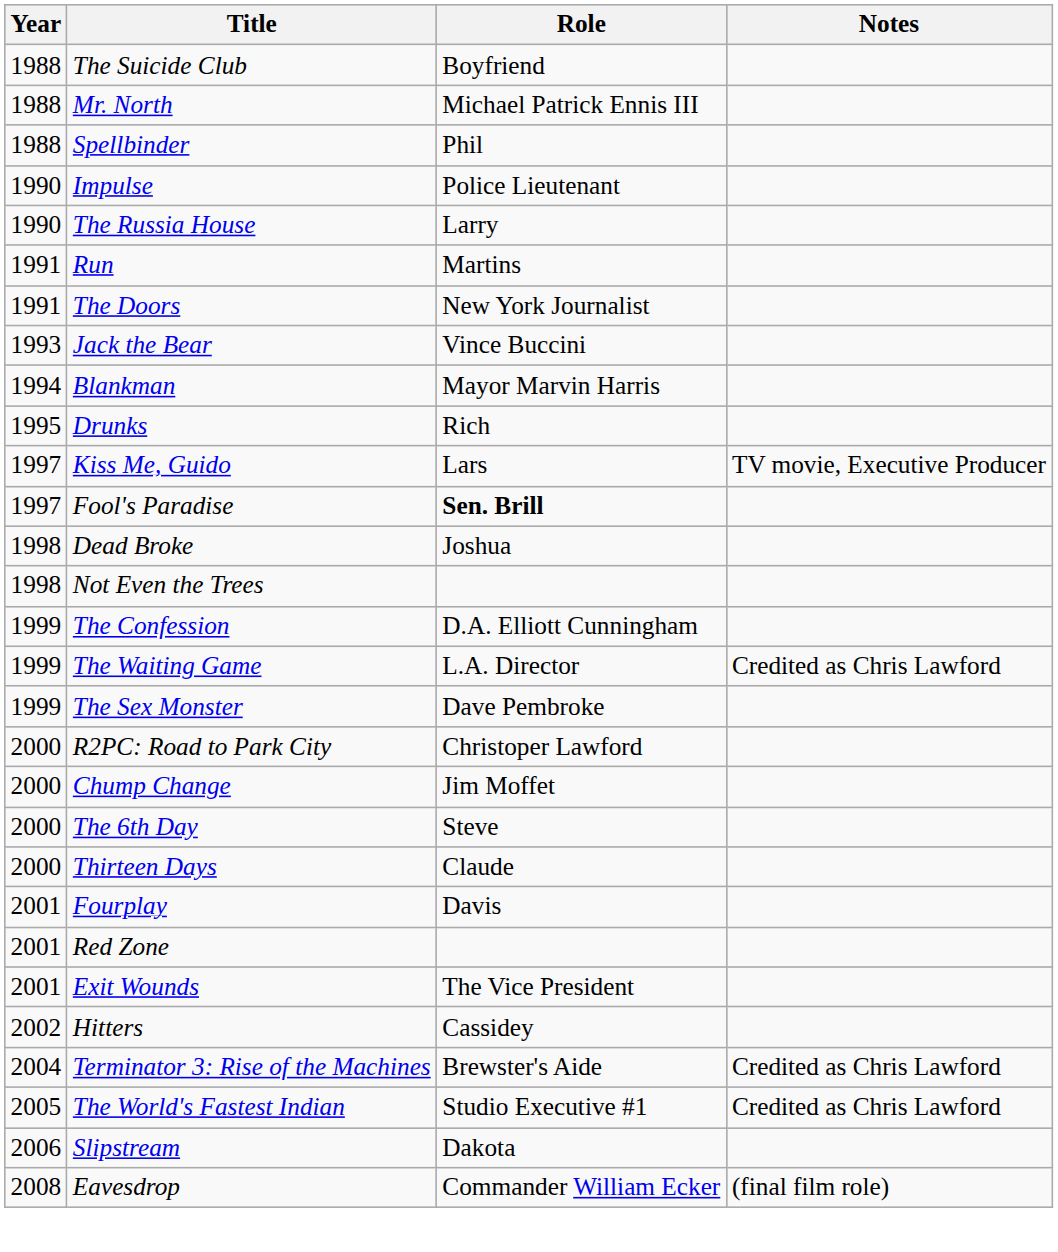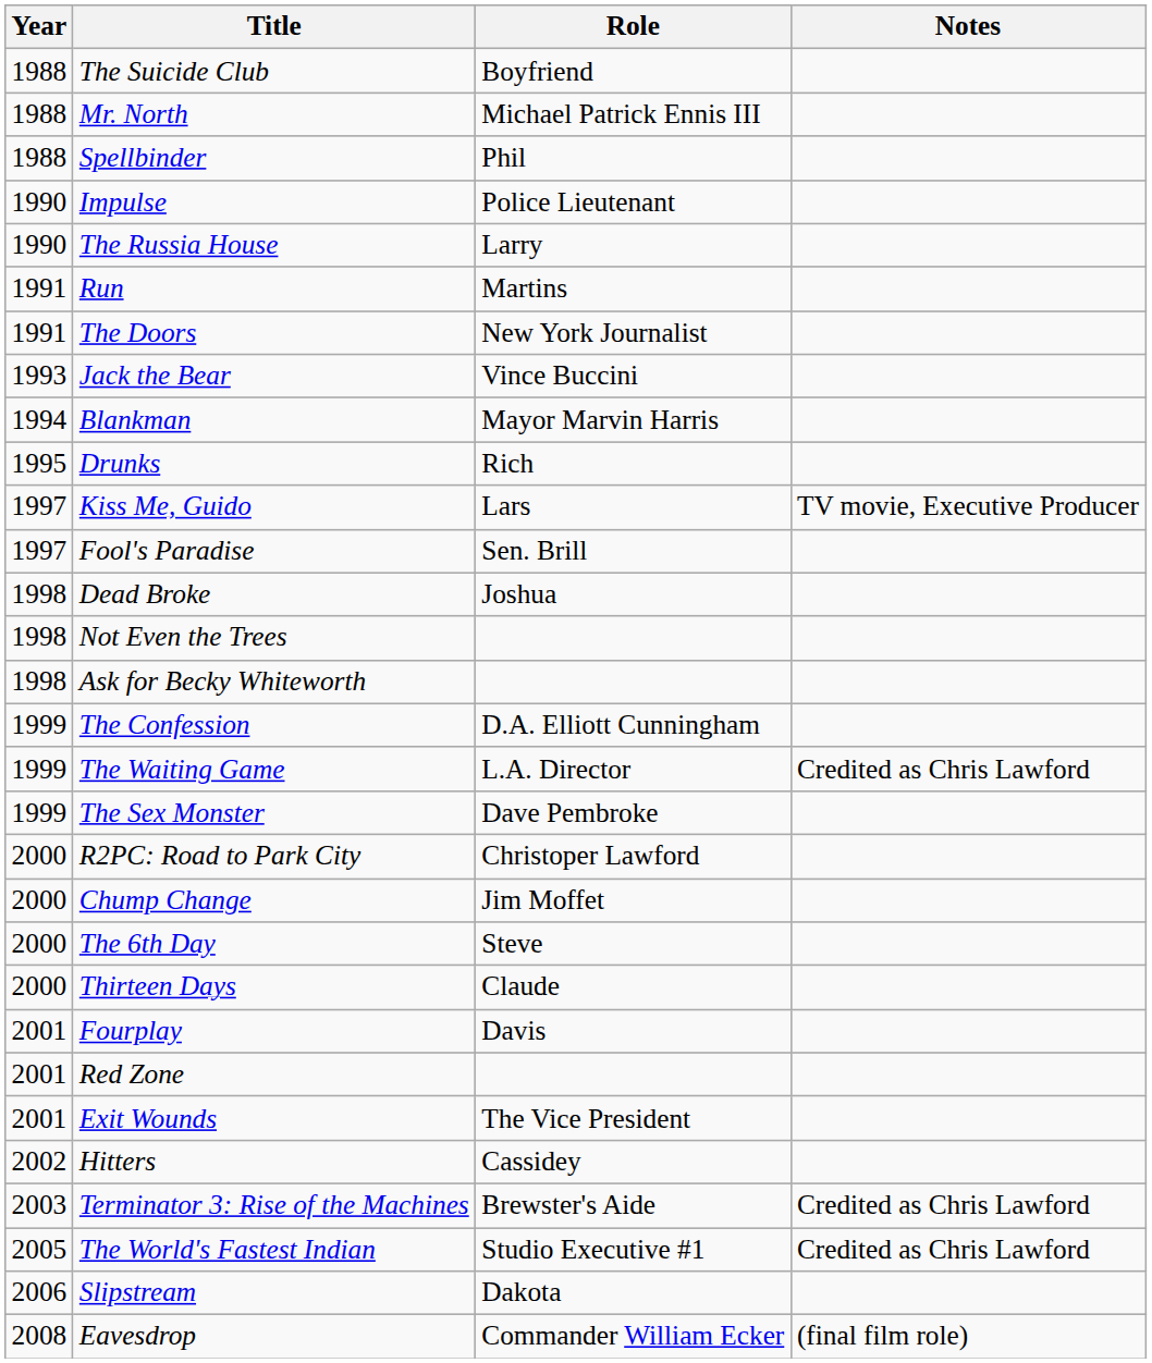Fool's Paradise | Role: bold -> normal
+ row: 1998 | Ask for Becky Whiteworth
Terminator 3: Rise of the Machines | Year: 2004 -> 2003
